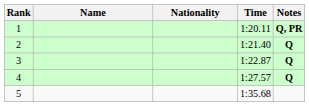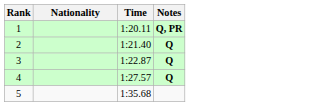- column: Name
